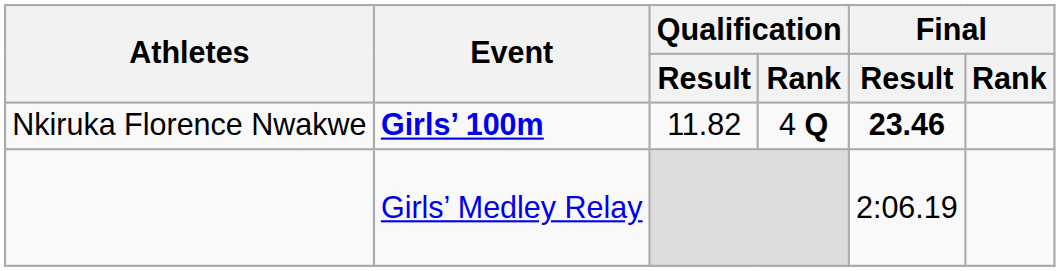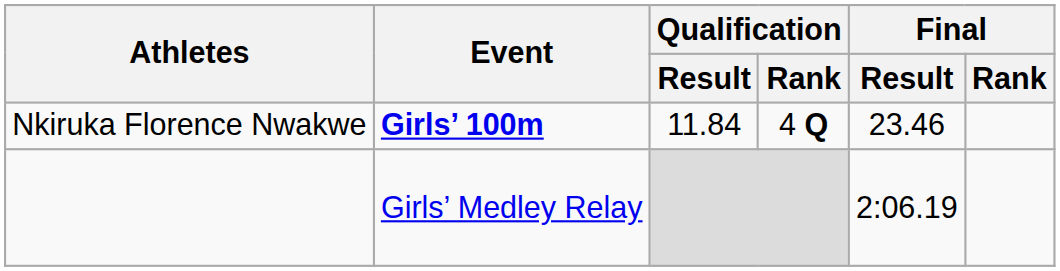Nkiruka Florence Nwakwe | Qualification / Result: 11.82 -> 11.84
Nkiruka Florence Nwakwe | Final / Result: bold -> normal
